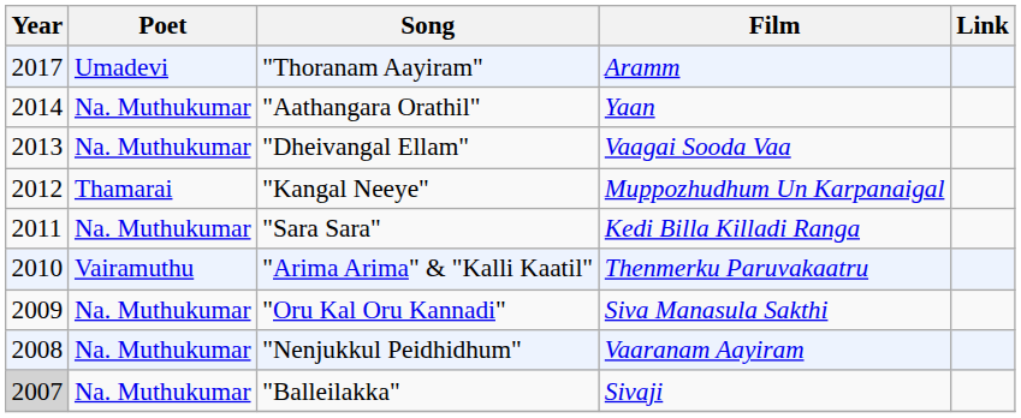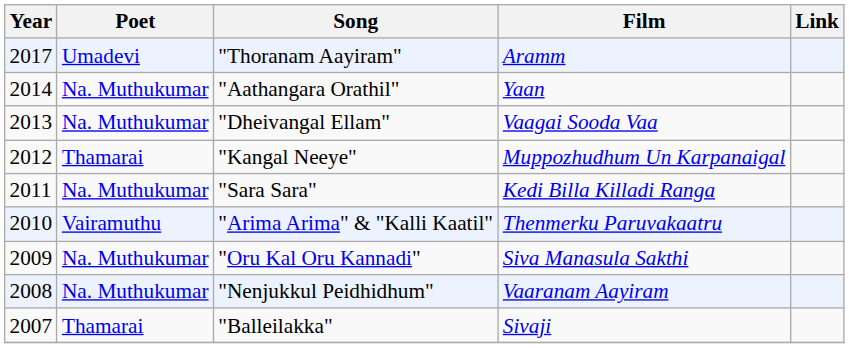"Balleilakka" | Year: lightgrey background -> no background
"Balleilakka" | Poet: Na. Muthukumar -> Thamarai
